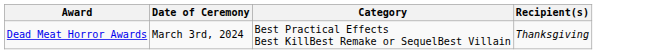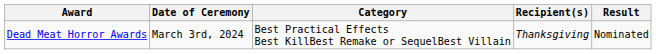+ column: Result | Nominated
